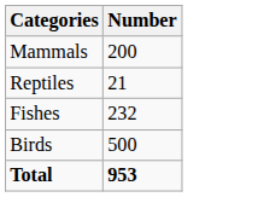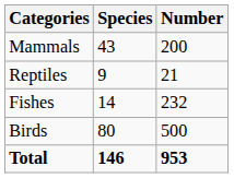+ column: Species | 43 | 9 | 14 | 80 | 146
